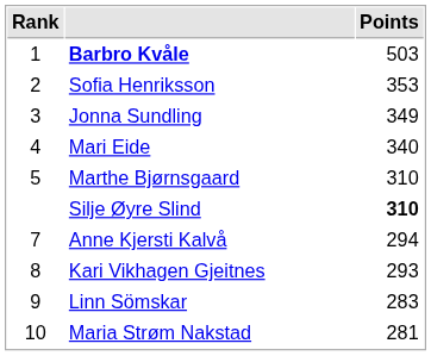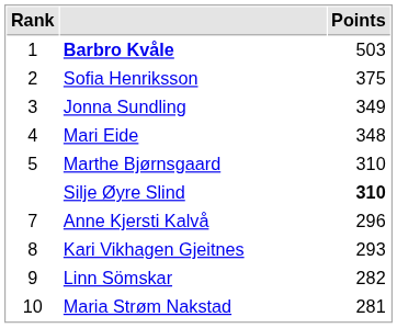Sofia Henriksson | Points: 353 -> 375
Mari Eide | Points: 340 -> 348
Anne Kjersti Kalvå | Points: 294 -> 296
Linn Sömskar | Points: 283 -> 282
